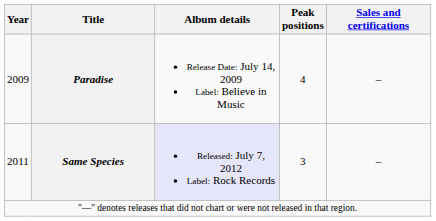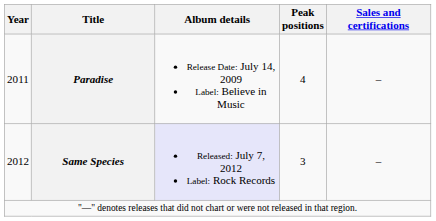Paradise | Year: 2009 -> 2011
Same Species | Year: 2011 -> 2012
